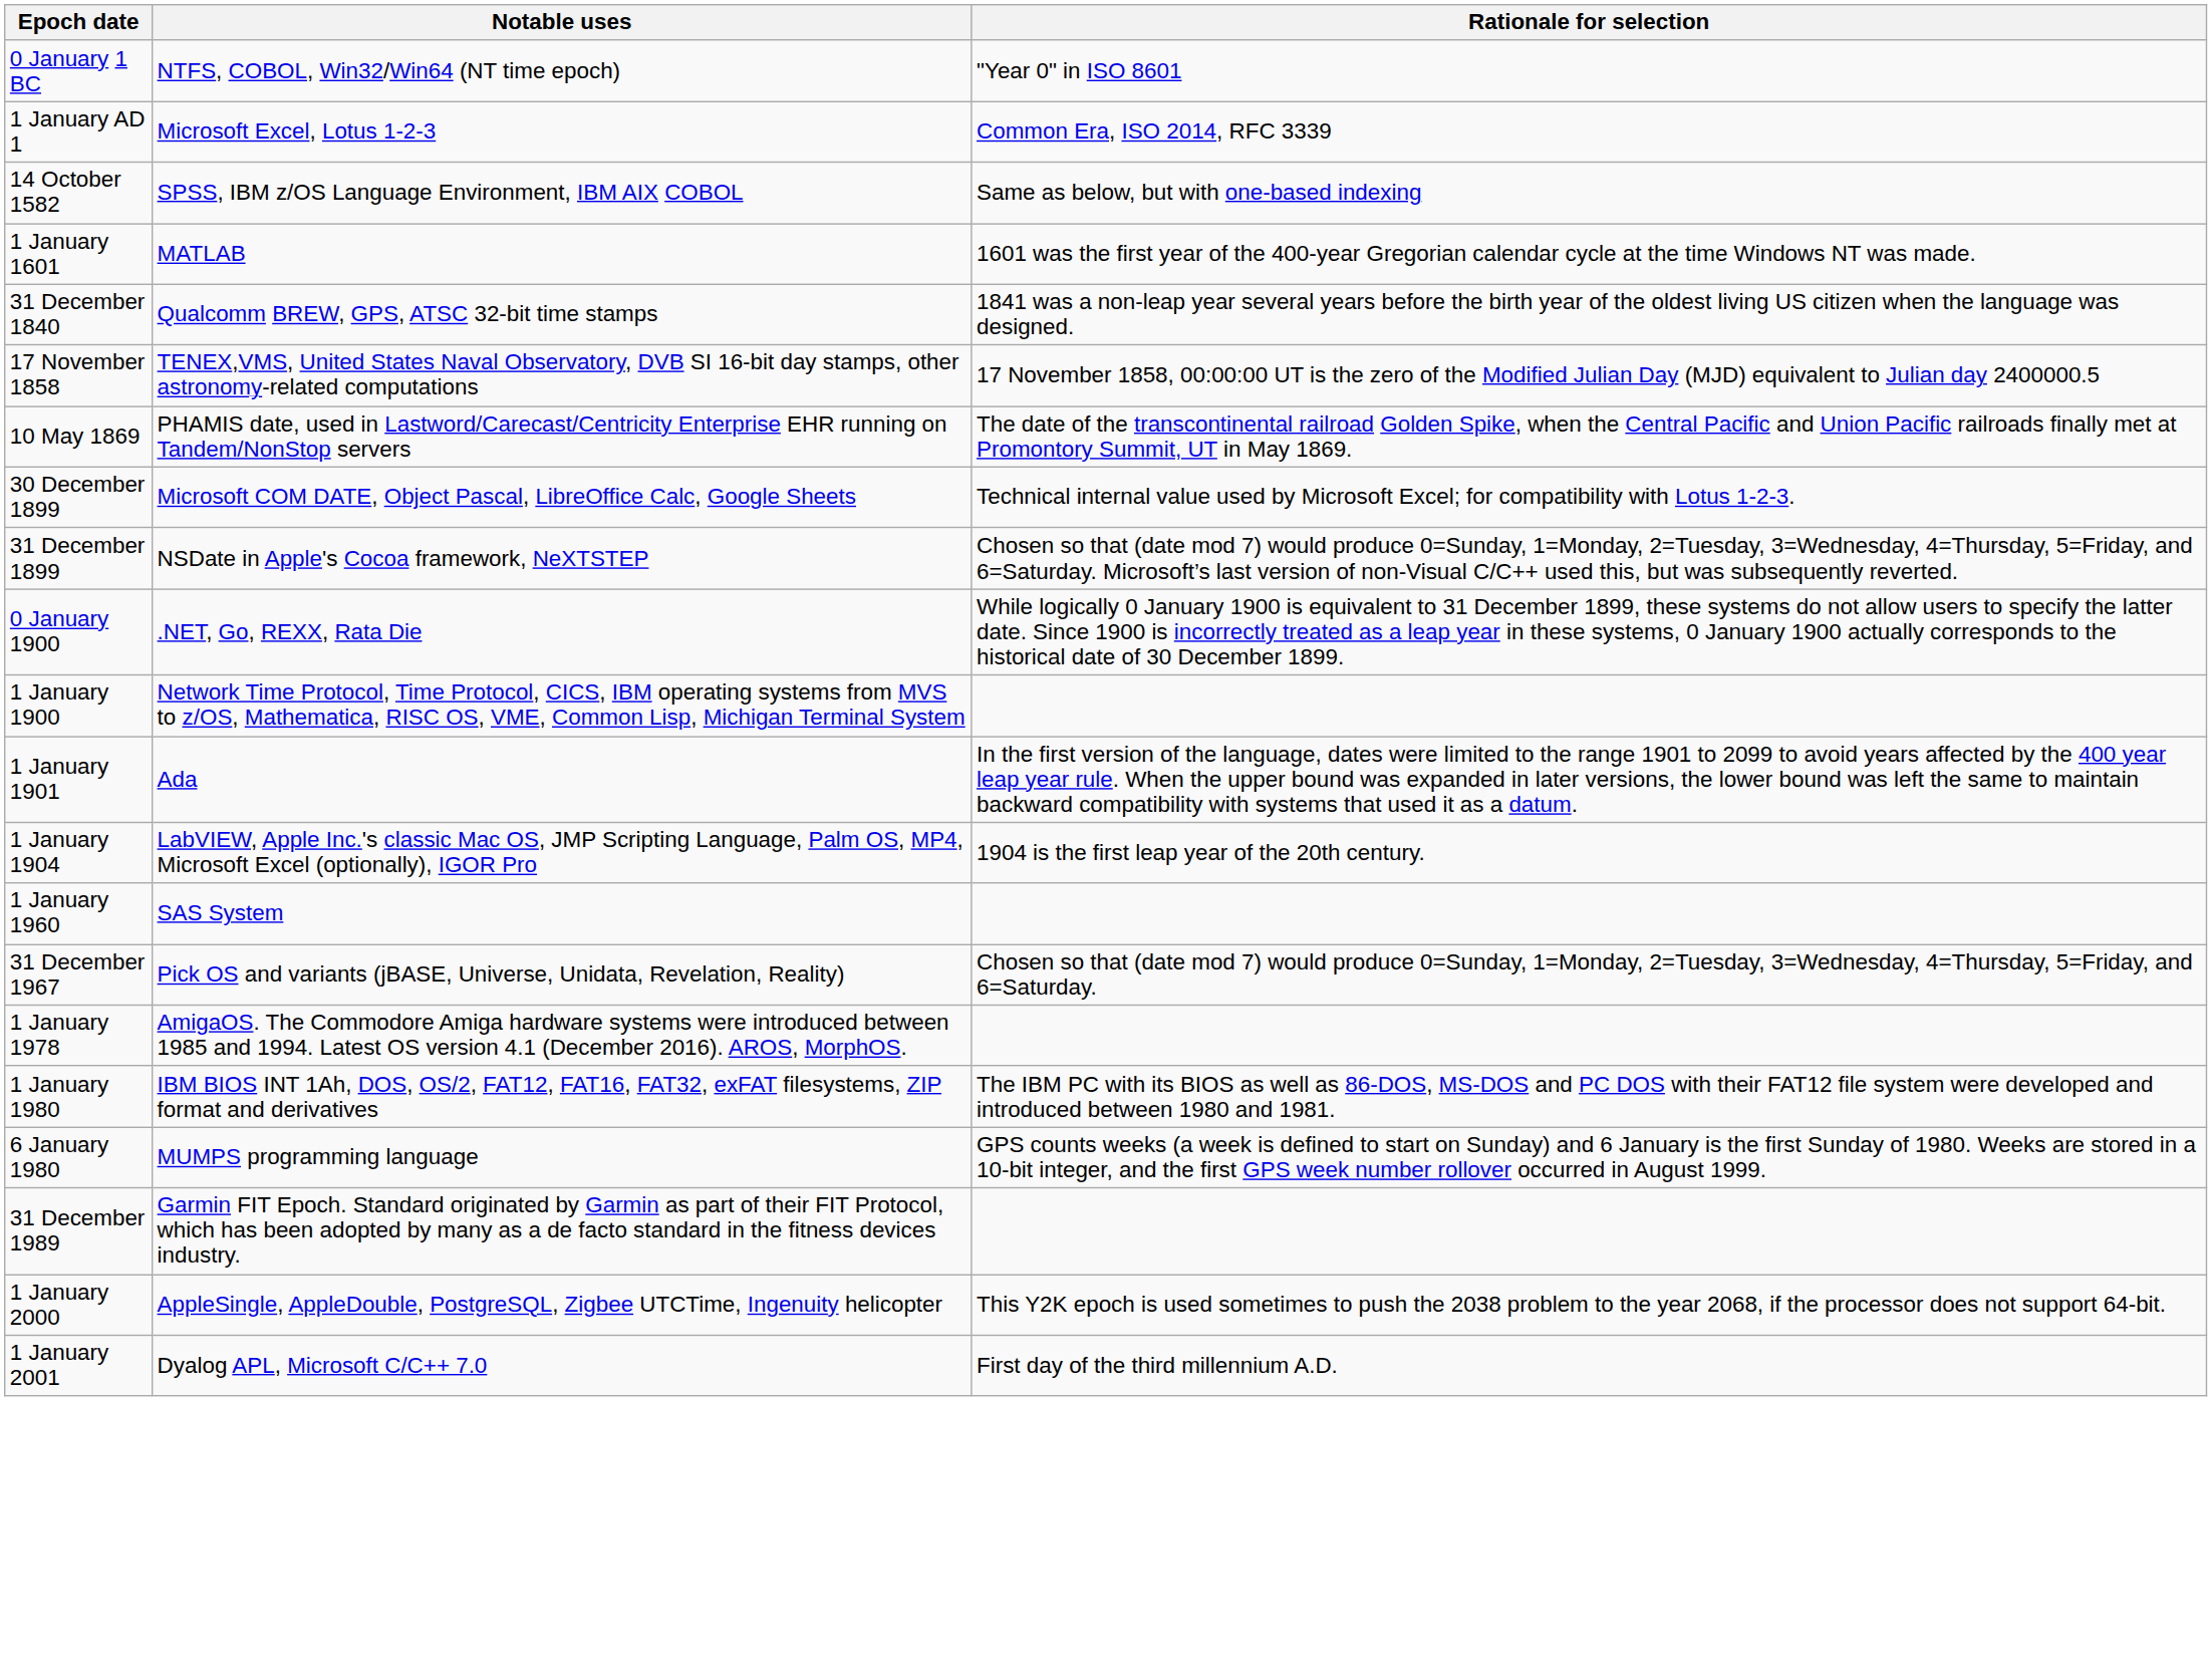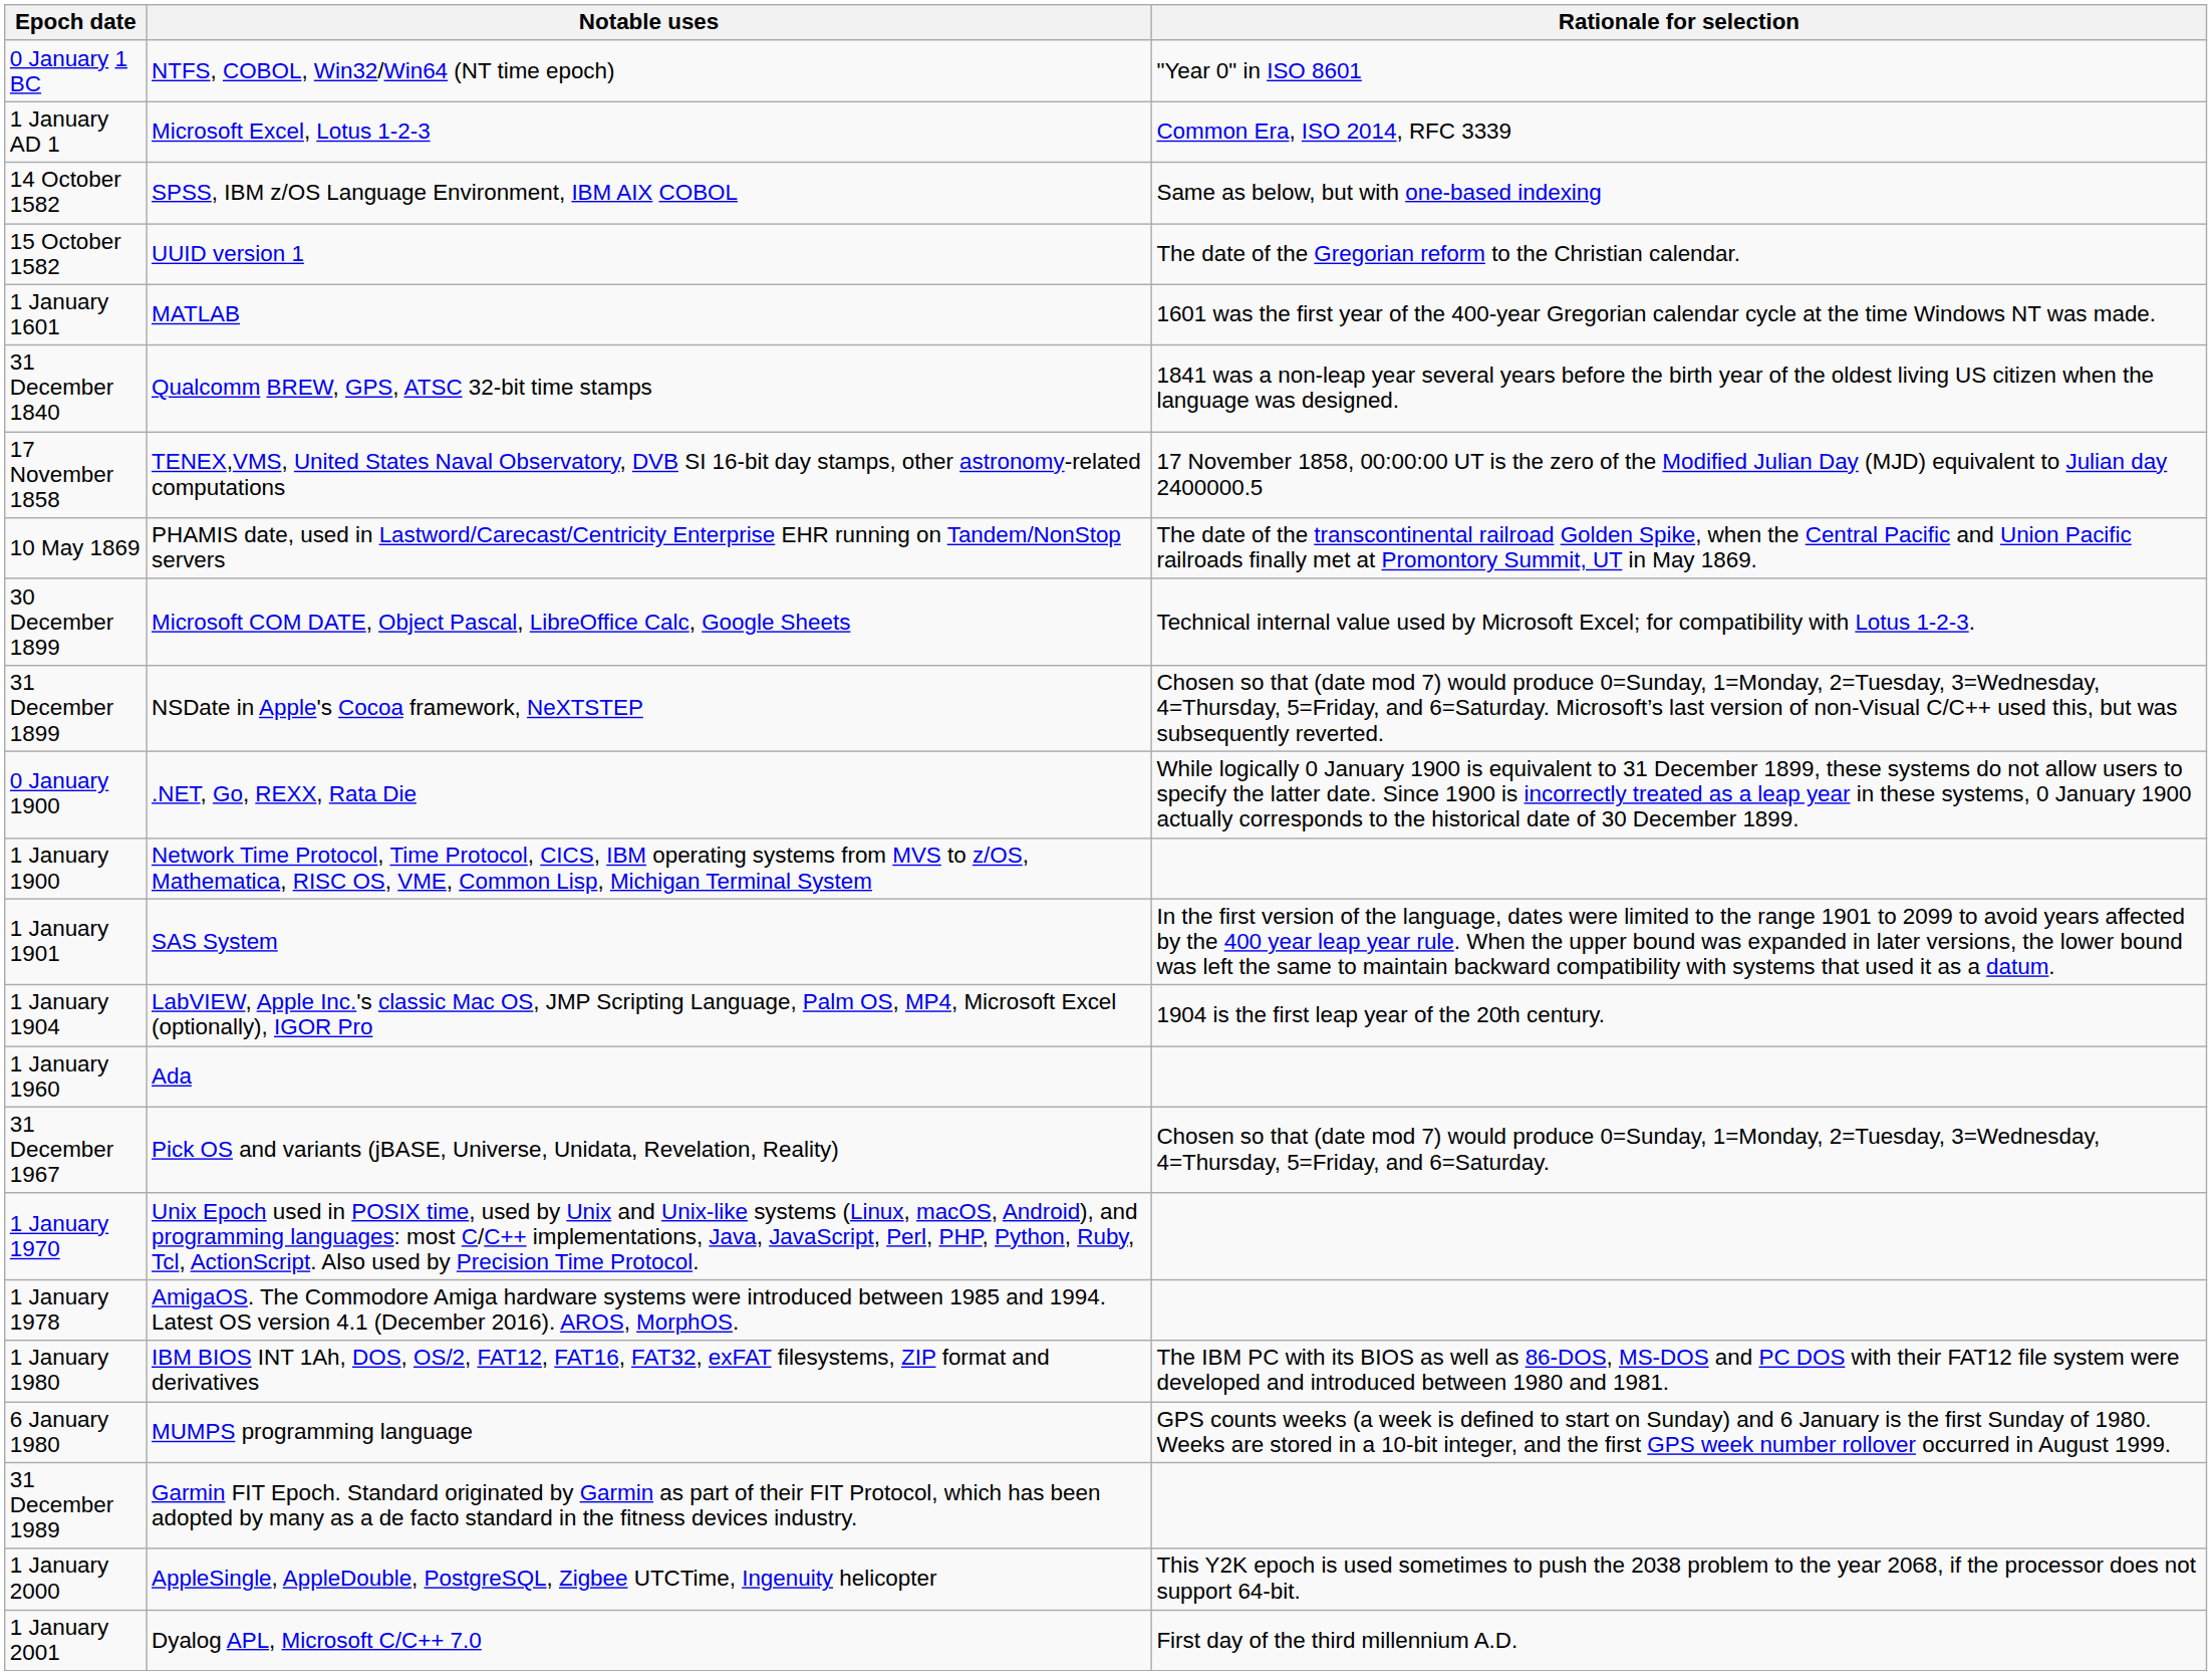+ row: 15 October 1582 | UUID version 1 | The date of the Gregorian reform to the Christian calendar.
1 January 1901 | Notable uses: Ada -> SAS System
1 January 1960 | Notable uses: SAS System -> Ada
+ row: 1 January 1970 | Unix Epoch used in POSIX time, used by Unix and Unix-like systems (Linux, macOS, Android), and programming languages: most C/C++ implementations, Java, JavaScript, Perl, PHP, Python, Ruby, Tcl, ActionScript. Also used by Precision Time Protocol.
